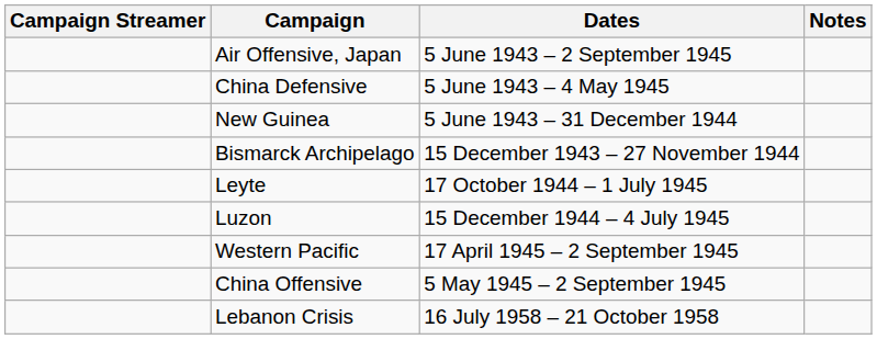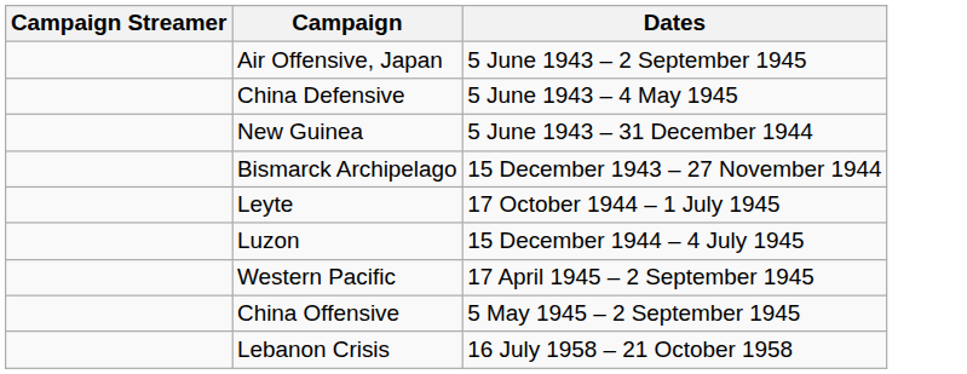- column: Notes
